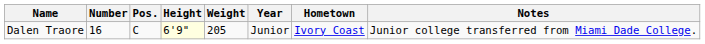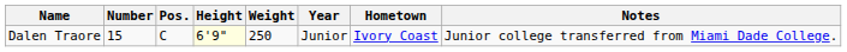Dalen Traore | Number: 16 -> 15
Dalen Traore | Weight: 205 -> 250
